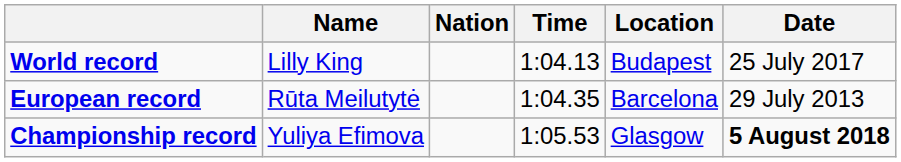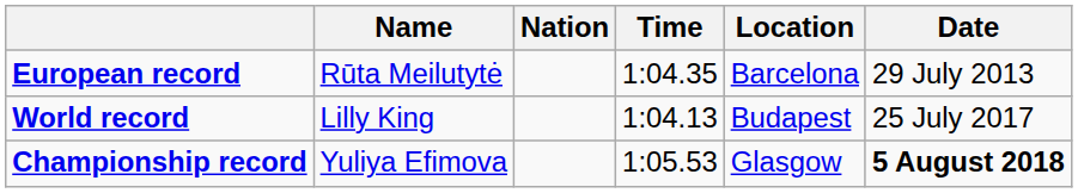rows swapped: World record <-> European record
